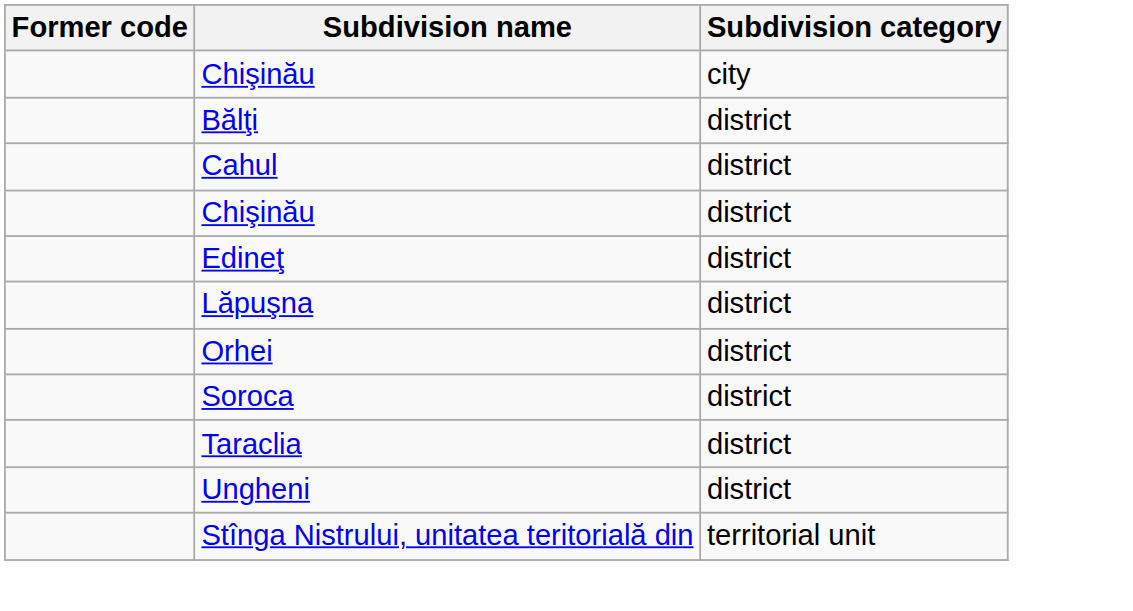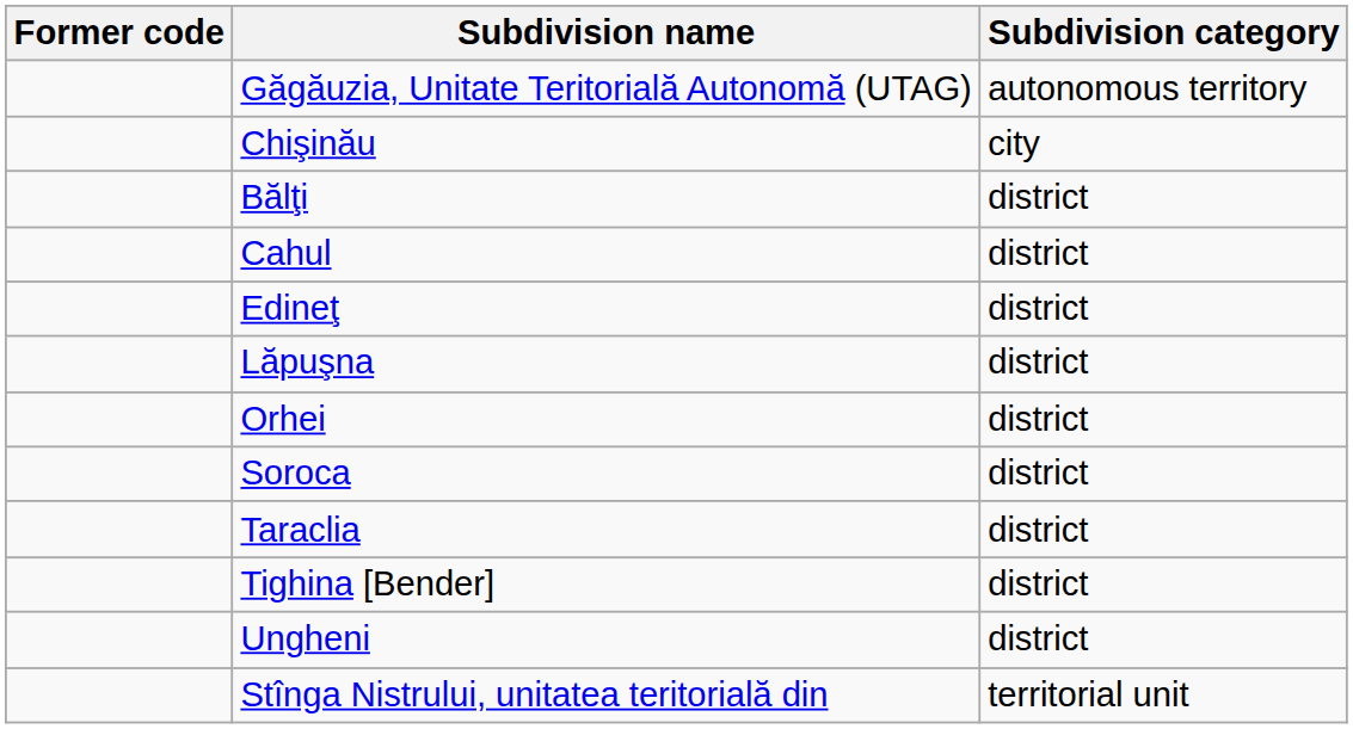+ row: Găgăuzia, Unitate Teritorială Autonomă (UTAG) | autonomous territory
- row: Chişinău | district
+ row: Tighina [Bender] | district
